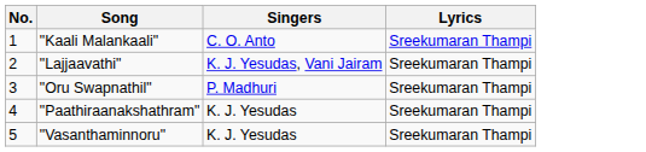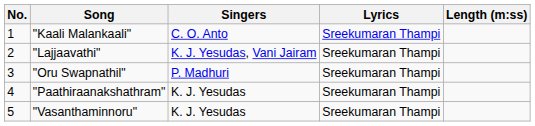+ column: Length (m:ss)
